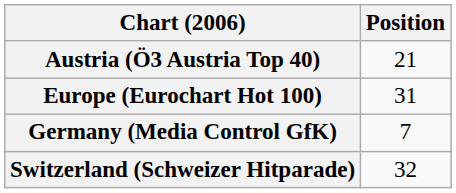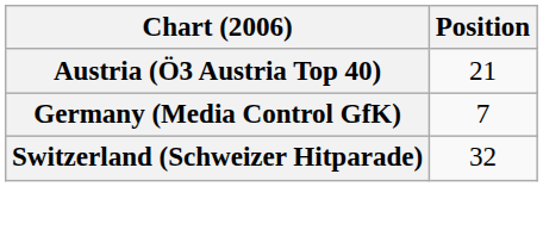- row: Europe (Eurochart Hot 100) | 31
